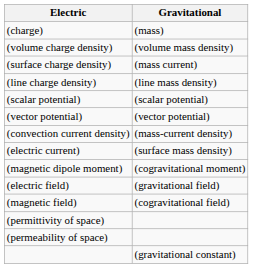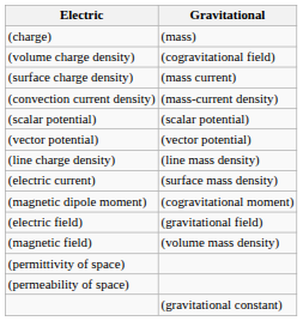(volume charge density) | Gravitational: (volume mass density) -> (cogravitational field)
rows swapped: (line charge density) <-> (convection current density)
(magnetic field) | Gravitational: (cogravitational field) -> (volume mass density)
